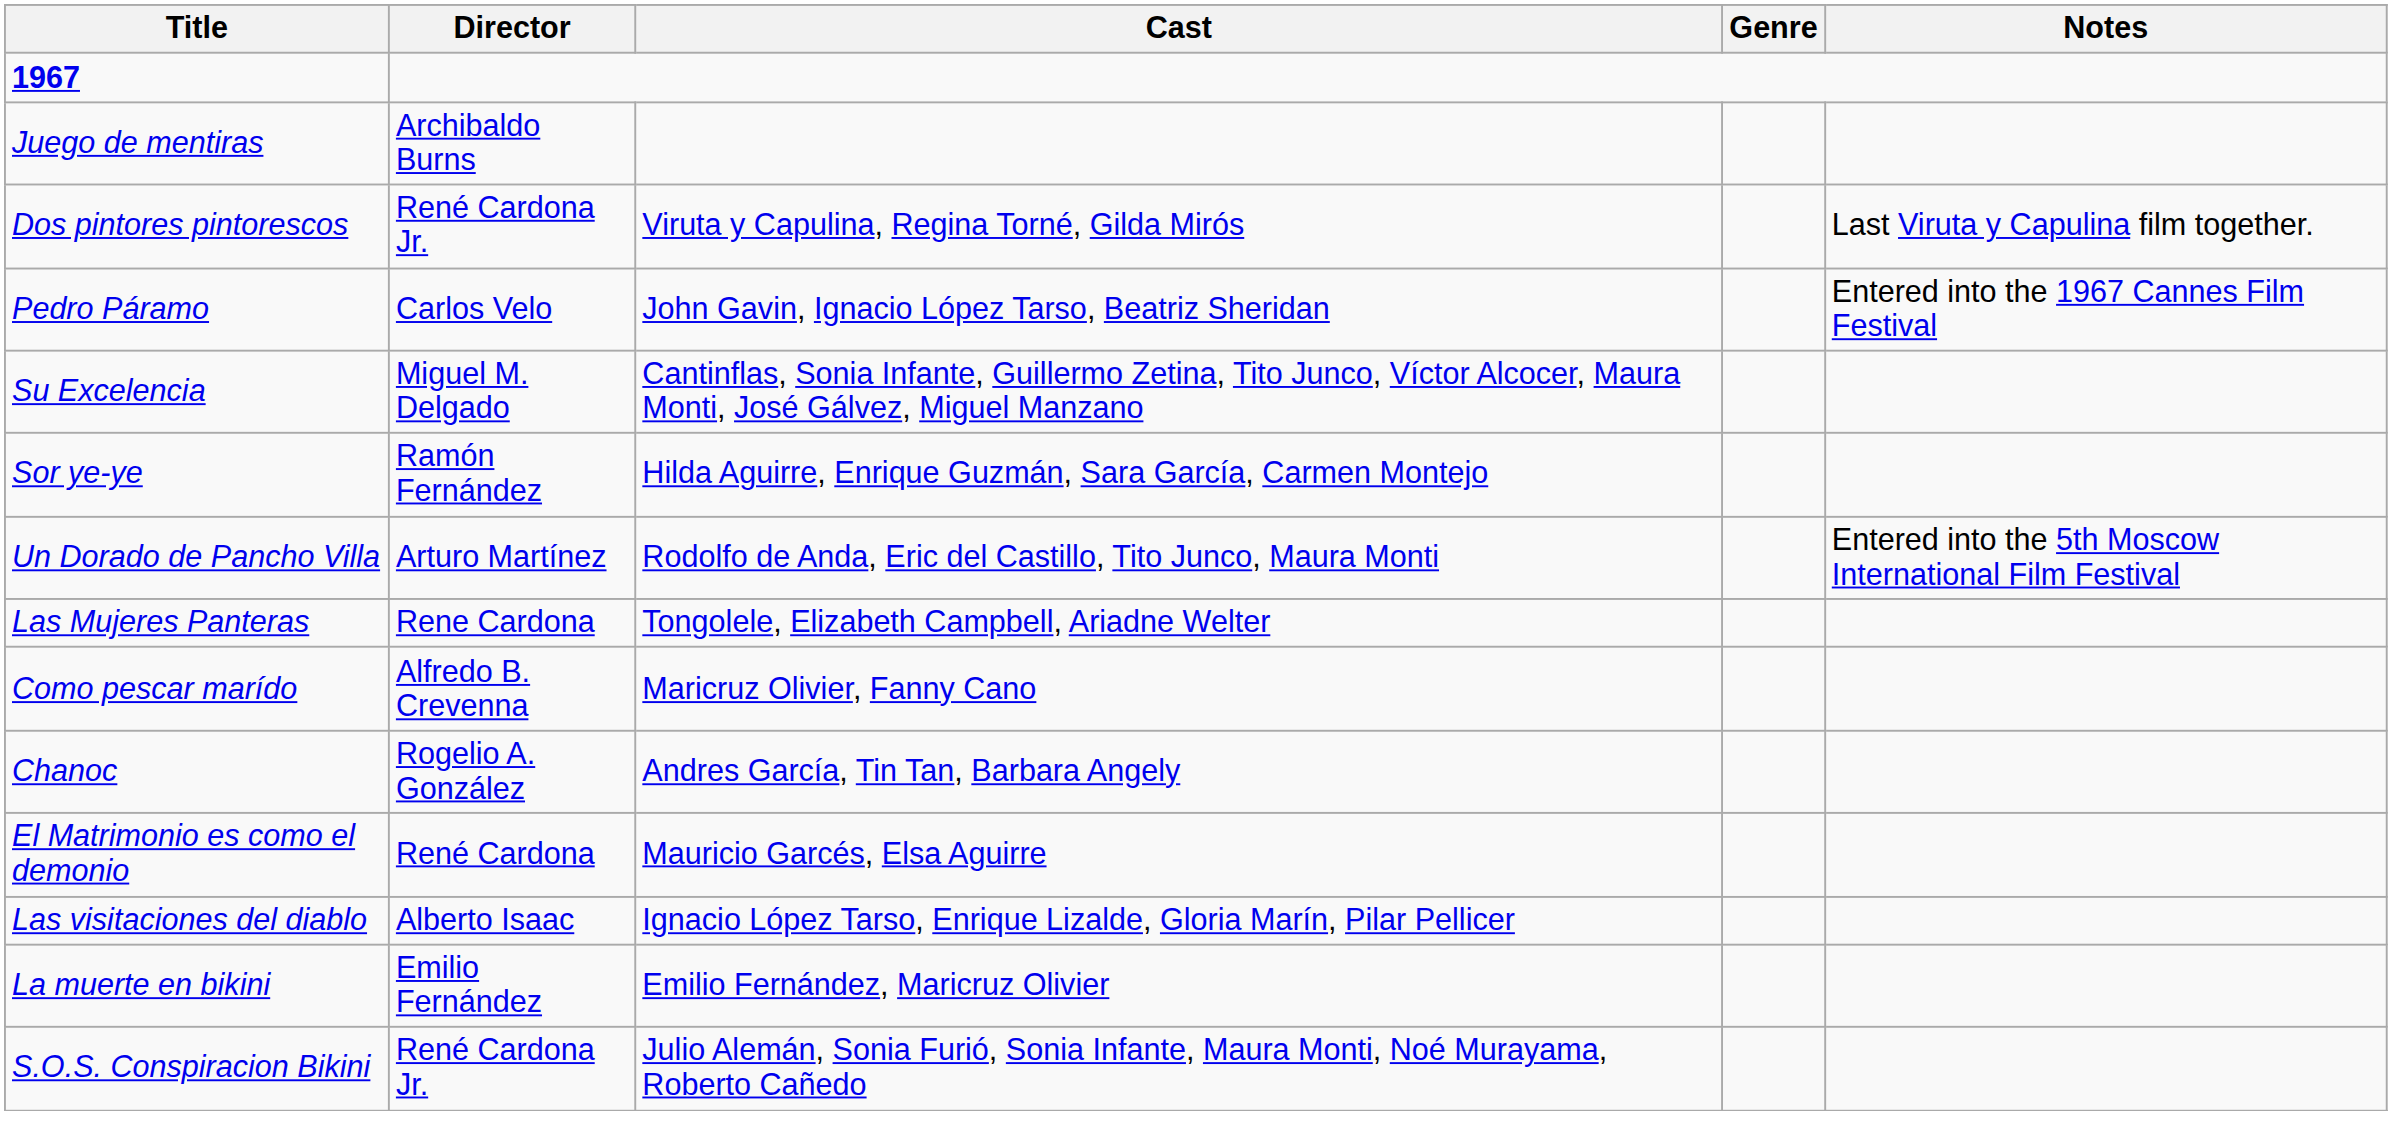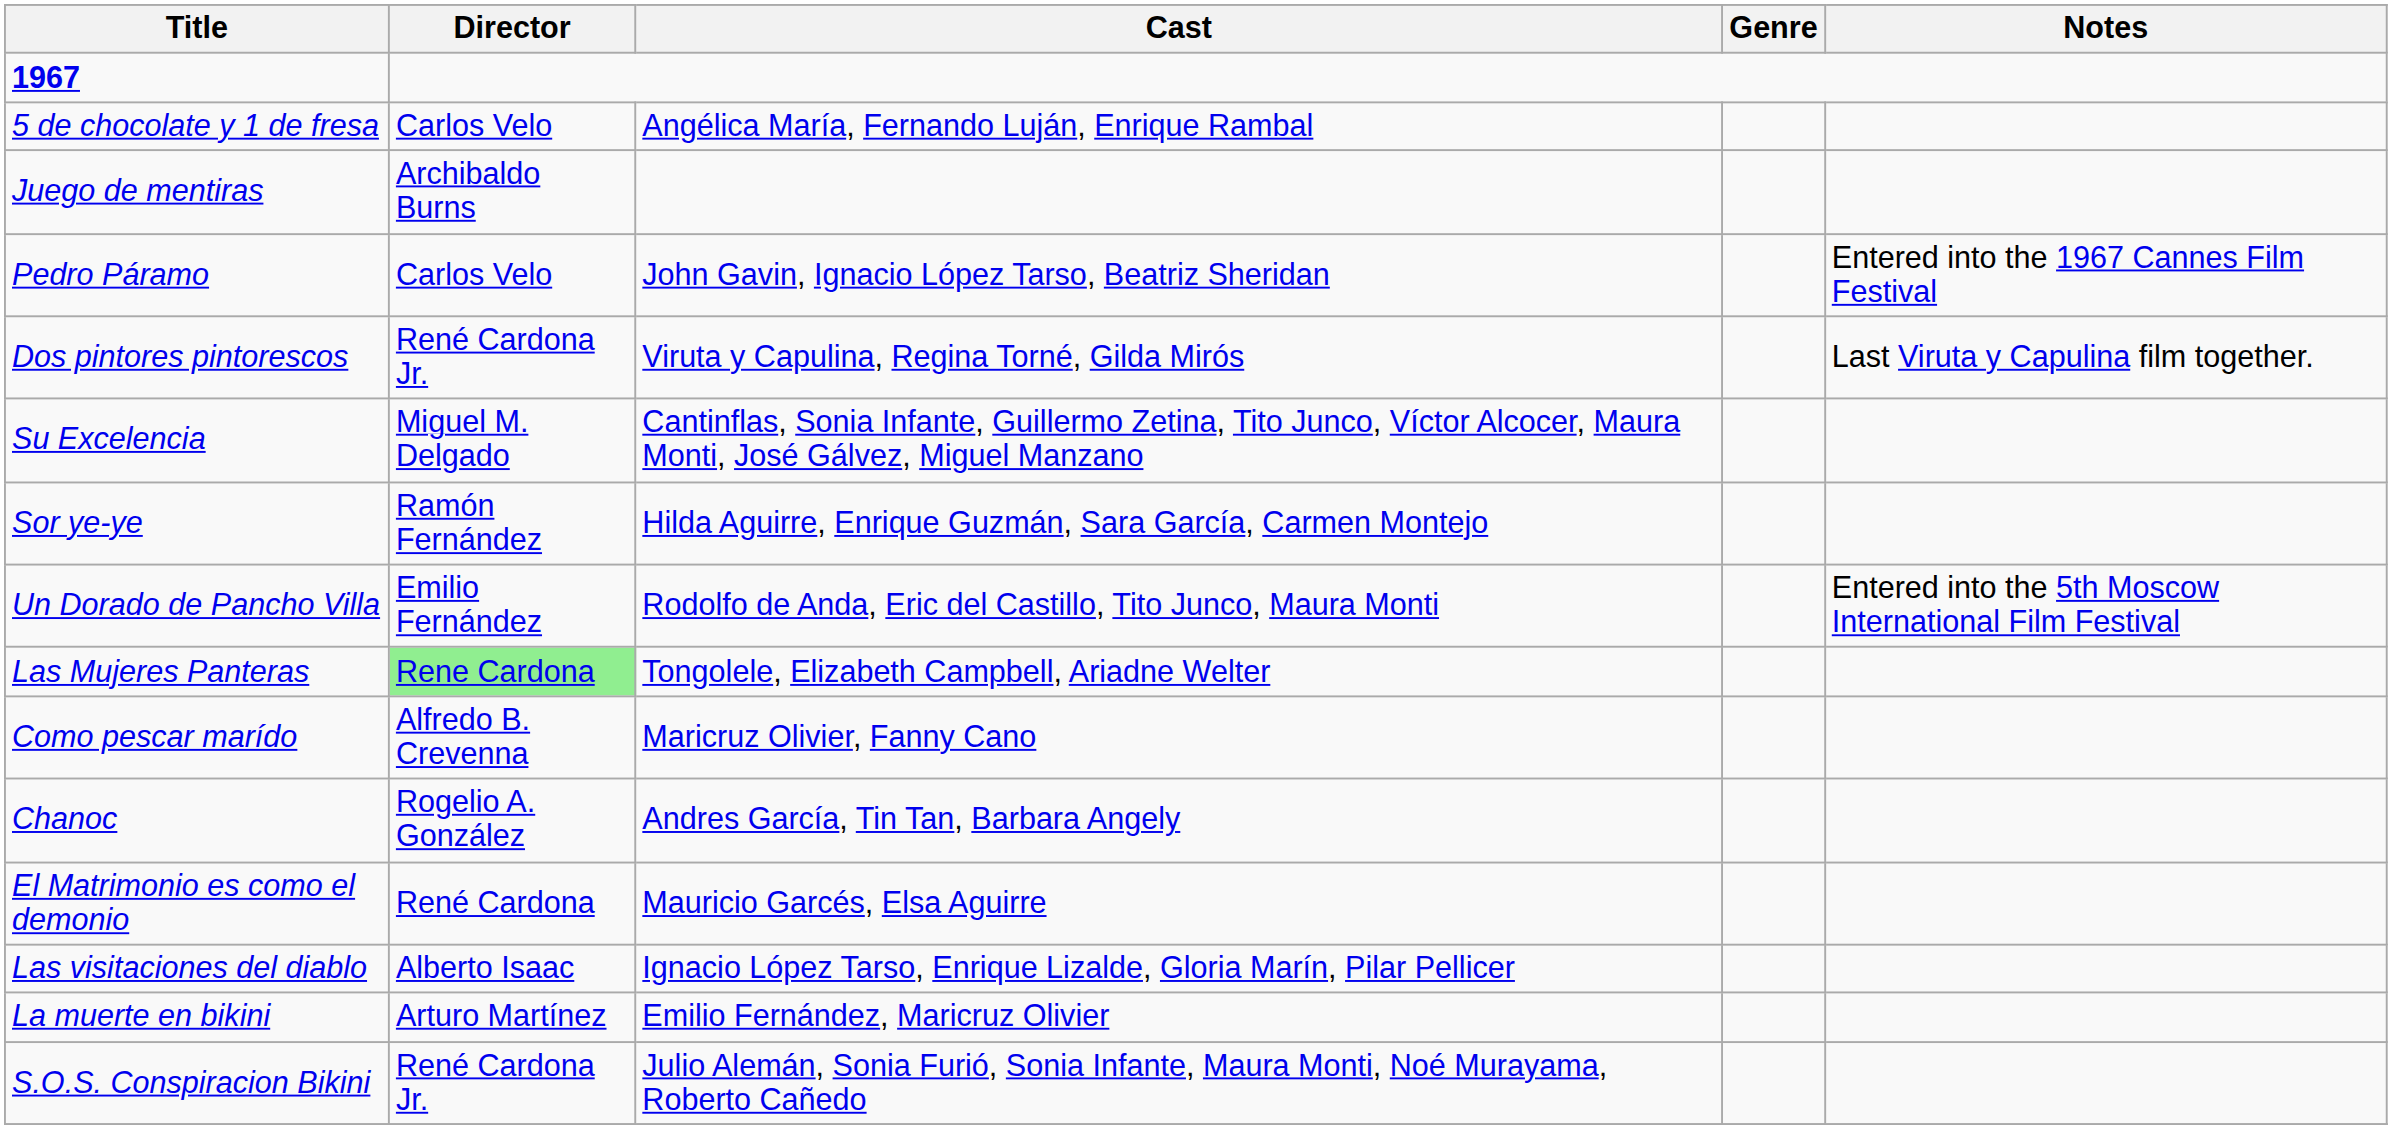+ row: 5 de chocolate y 1 de fresa | Carlos Velo | Angélica María, Fernando Luján, Enrique Rambal
rows swapped: Pedro Páramo <-> Dos pintores pintorescos
Un Dorado de Pancho Villa | Director: Arturo Martínez -> Emilio Fernández
Las Mujeres Panteras | Director: no background -> lightgreen background
La muerte en bikini | Director: Emilio Fernández -> Arturo Martínez
